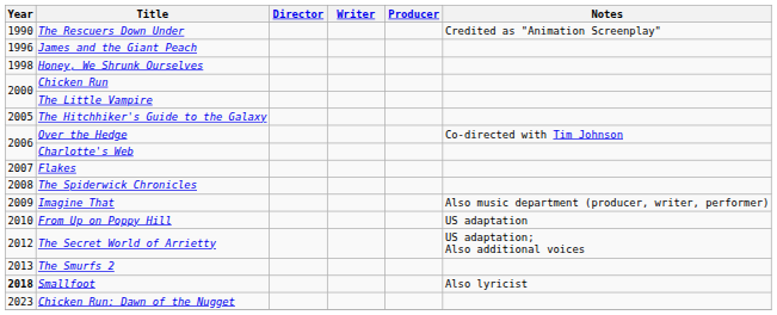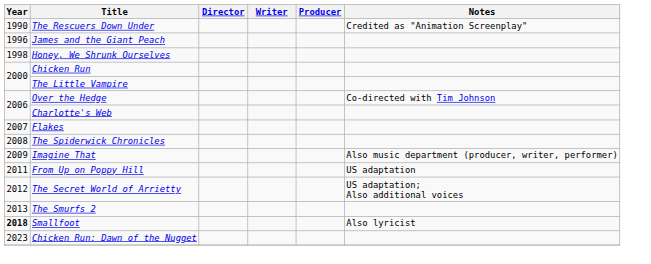- row: 2005 | The Hitchhiker's Guide to the Galaxy
From Up on Poppy Hill | Year: 2010 -> 2011
